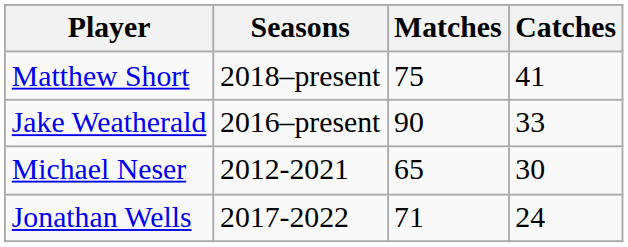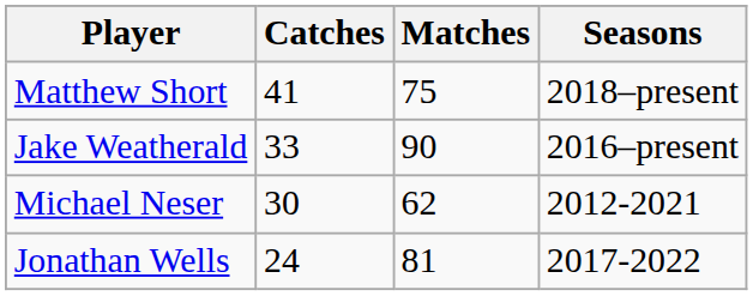columns swapped: Seasons <-> Catches
Michael Neser | Matches: 65 -> 62
Jonathan Wells | Matches: 71 -> 81
